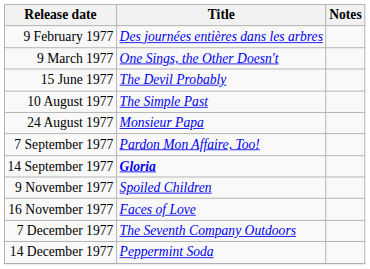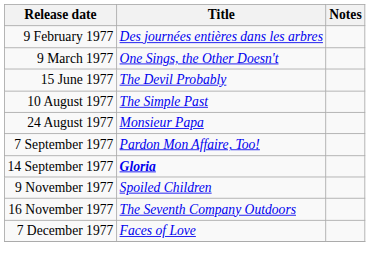16 November 1977 | Title: Faces of Love -> The Seventh Company Outdoors
7 December 1977 | Title: The Seventh Company Outdoors -> Faces of Love
- row: 14 December 1977 | Peppermint Soda
